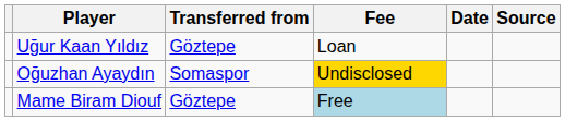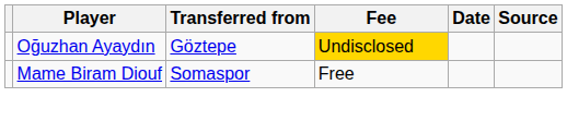- row: Uğur Kaan Yıldız | Göztepe | Loan
Oğuzhan Ayaydın | Transferred from: Somaspor -> Göztepe
Mame Biram Diouf | Transferred from: Göztepe -> Somaspor
Mame Biram Diouf | Fee: lightblue background -> no background
